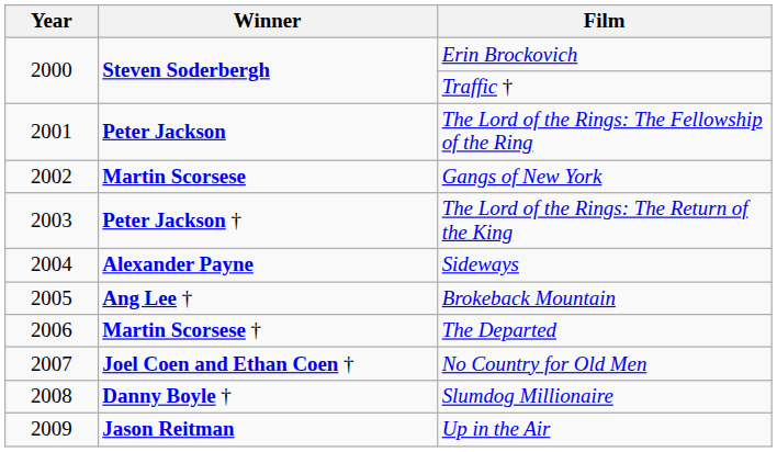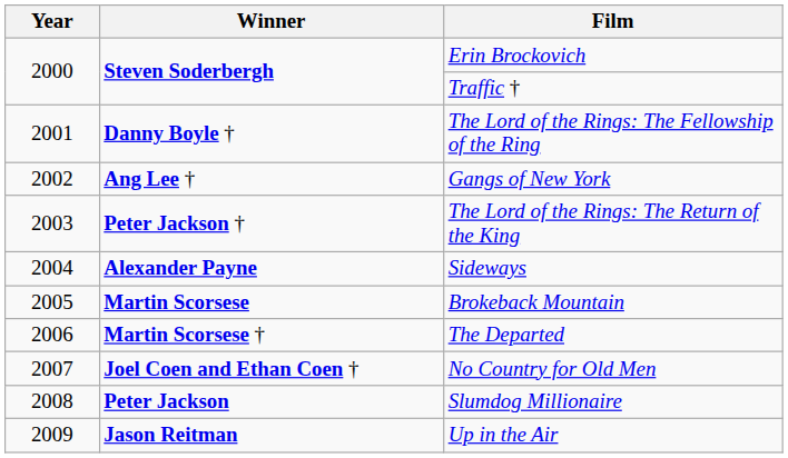The Lord of the Rings: The Fellowship of the Ring | Winner: Peter Jackson -> Danny Boyle †
Gangs of New York | Winner: Martin Scorsese -> Ang Lee †
Brokeback Mountain | Winner: Ang Lee † -> Martin Scorsese
Slumdog Millionaire | Winner: Danny Boyle † -> Peter Jackson
